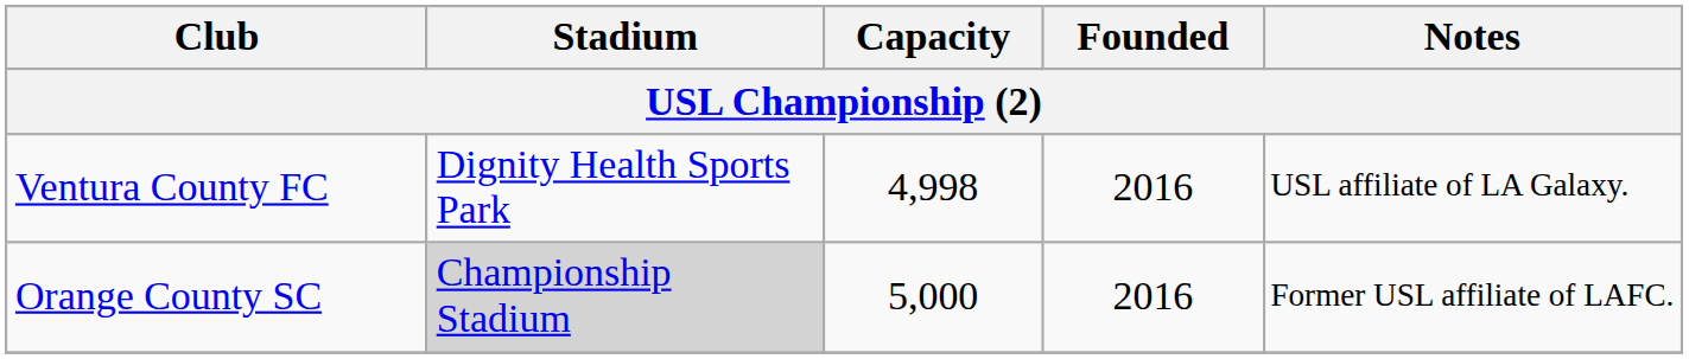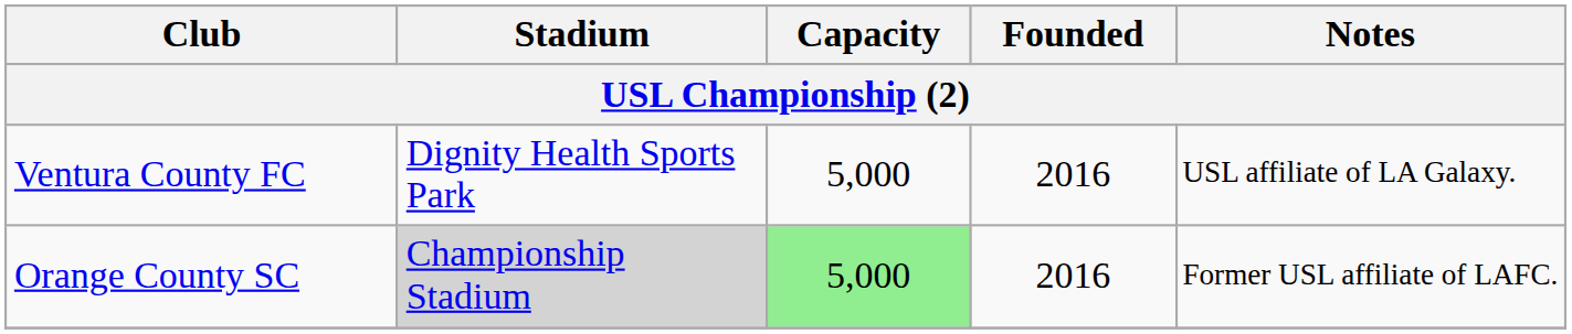Ventura County FC | Capacity: 4,998 -> 5,000
Orange County SC | Capacity: no background -> lightgreen background
